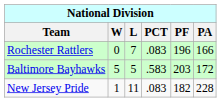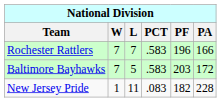Rochester Rattlers | W: 0 -> 7
Rochester Rattlers | PCT: .083 -> .583
Baltimore Bayhawks | W: 5 -> 7
